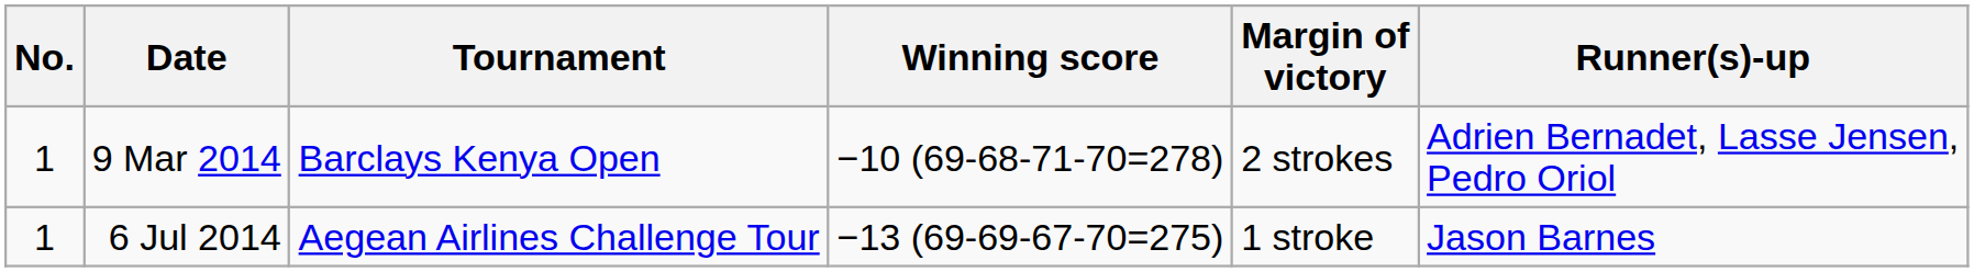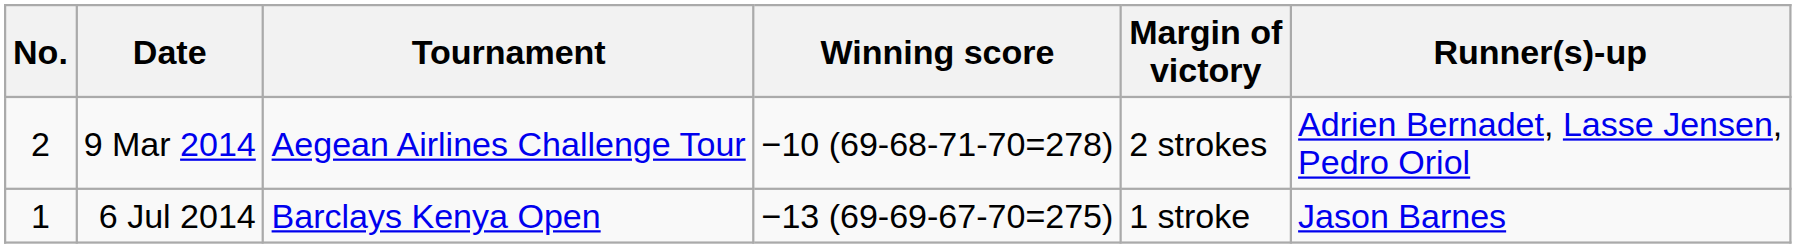9 Mar 2014 | No.: 1 -> 2
9 Mar 2014 | Tournament: Barclays Kenya Open -> Aegean Airlines Challenge Tour
6 Jul 2014 | Tournament: Aegean Airlines Challenge Tour -> Barclays Kenya Open
